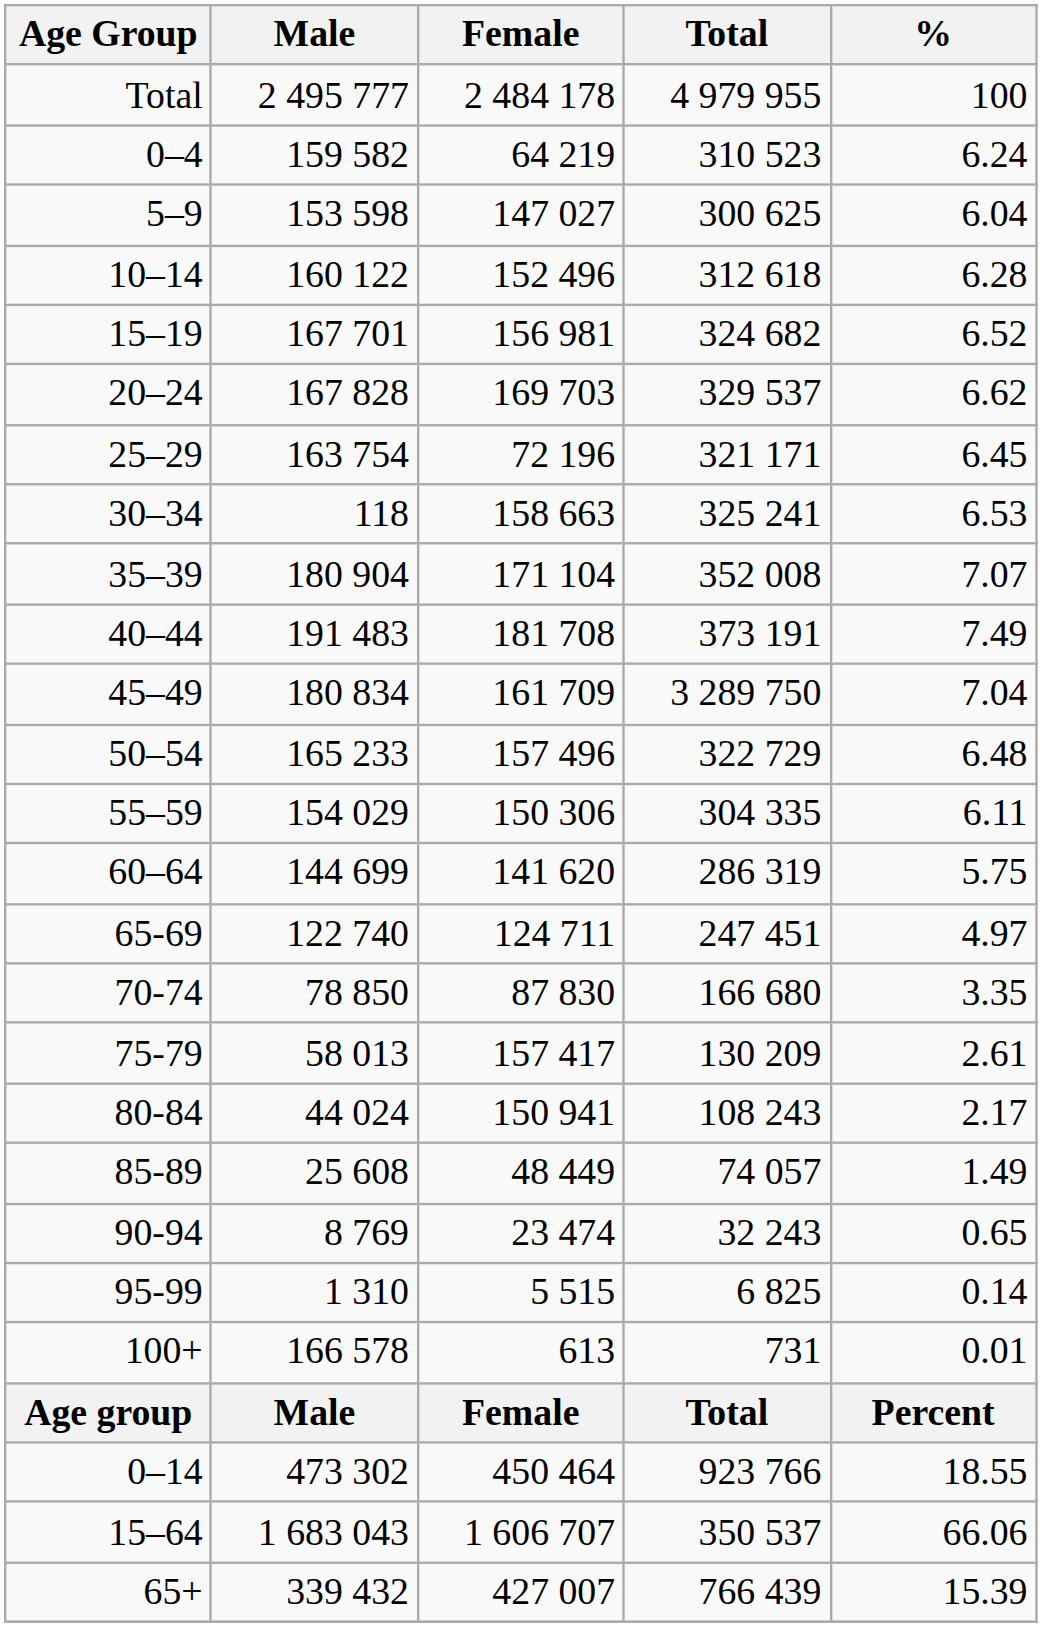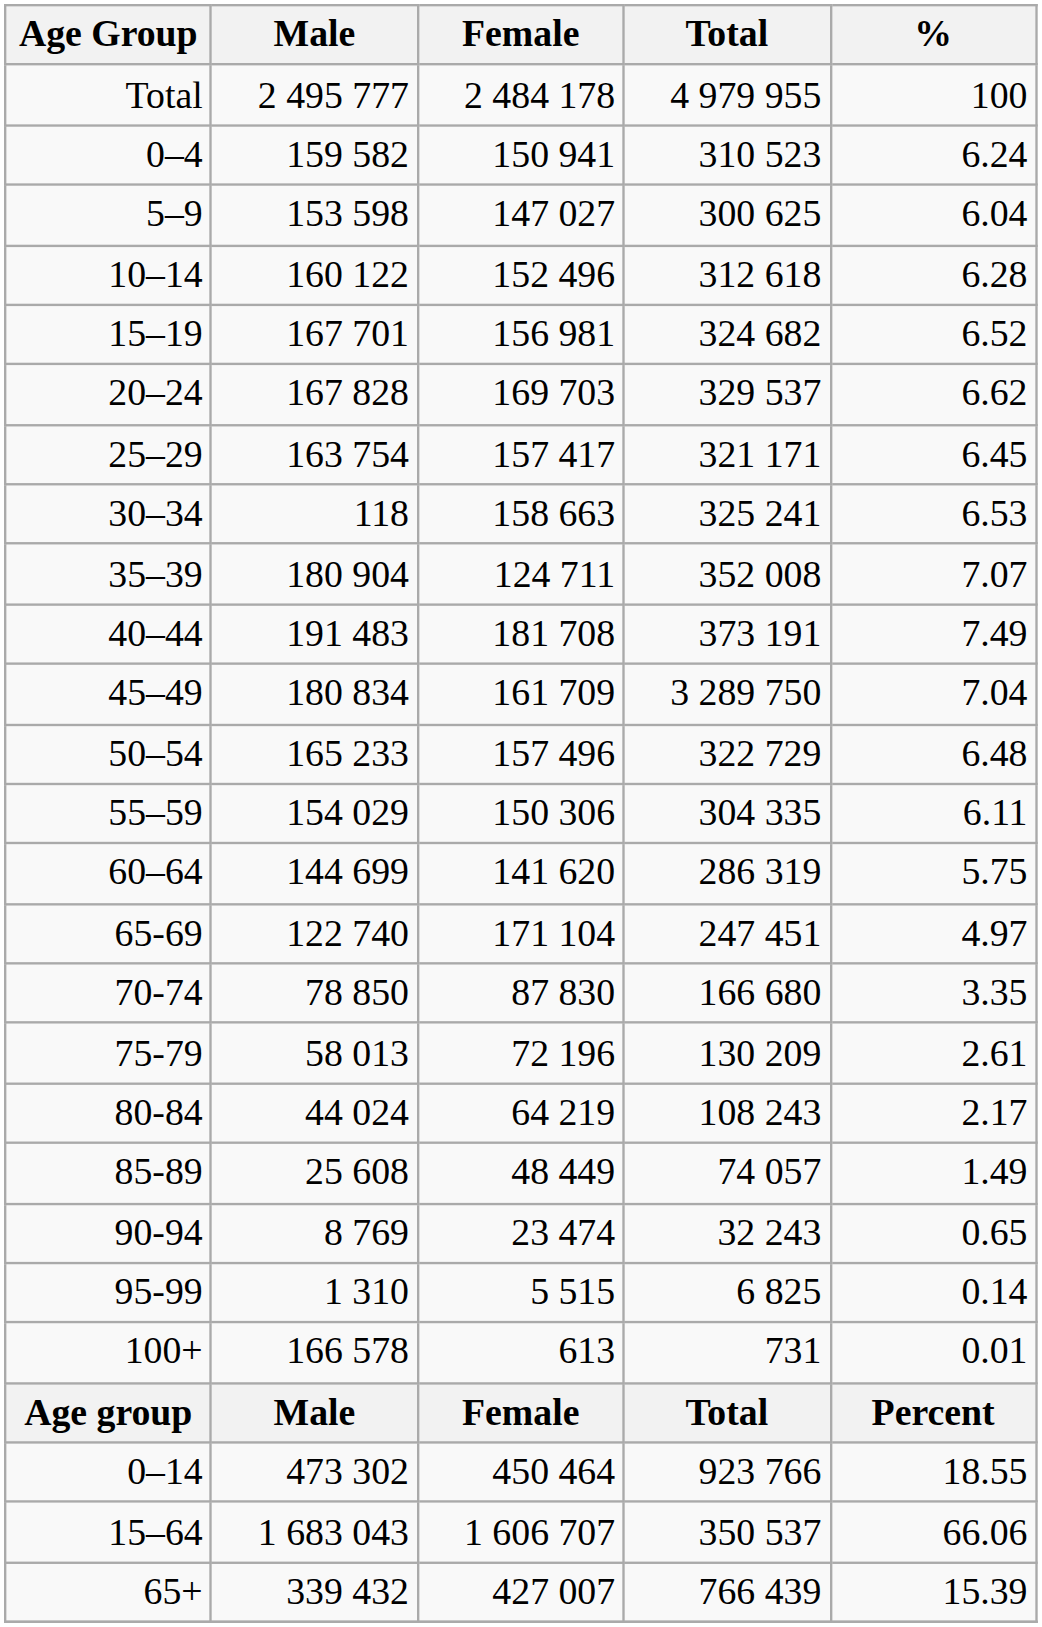0–4 | Female: 64 219 -> 150 941
25–29 | Female: 72 196 -> 157 417
35–39 | Female: 171 104 -> 124 711
65-69 | Female: 124 711 -> 171 104
75-79 | Female: 157 417 -> 72 196
80-84 | Female: 150 941 -> 64 219
